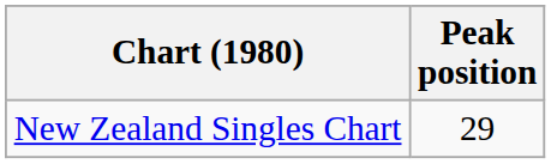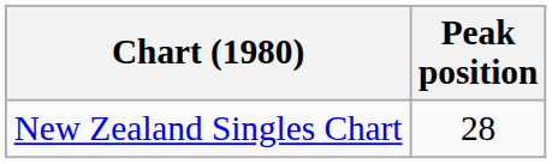New Zealand Singles Chart | Peak position: 29 -> 28
